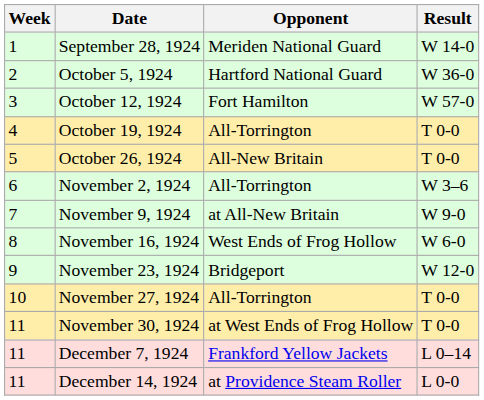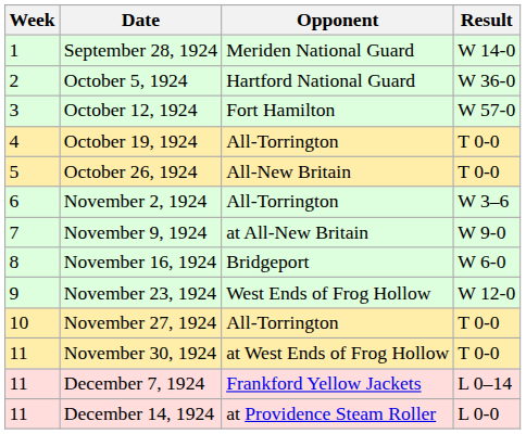November 16, 1924 | Opponent: West Ends of Frog Hollow -> Bridgeport
November 23, 1924 | Opponent: Bridgeport -> West Ends of Frog Hollow
